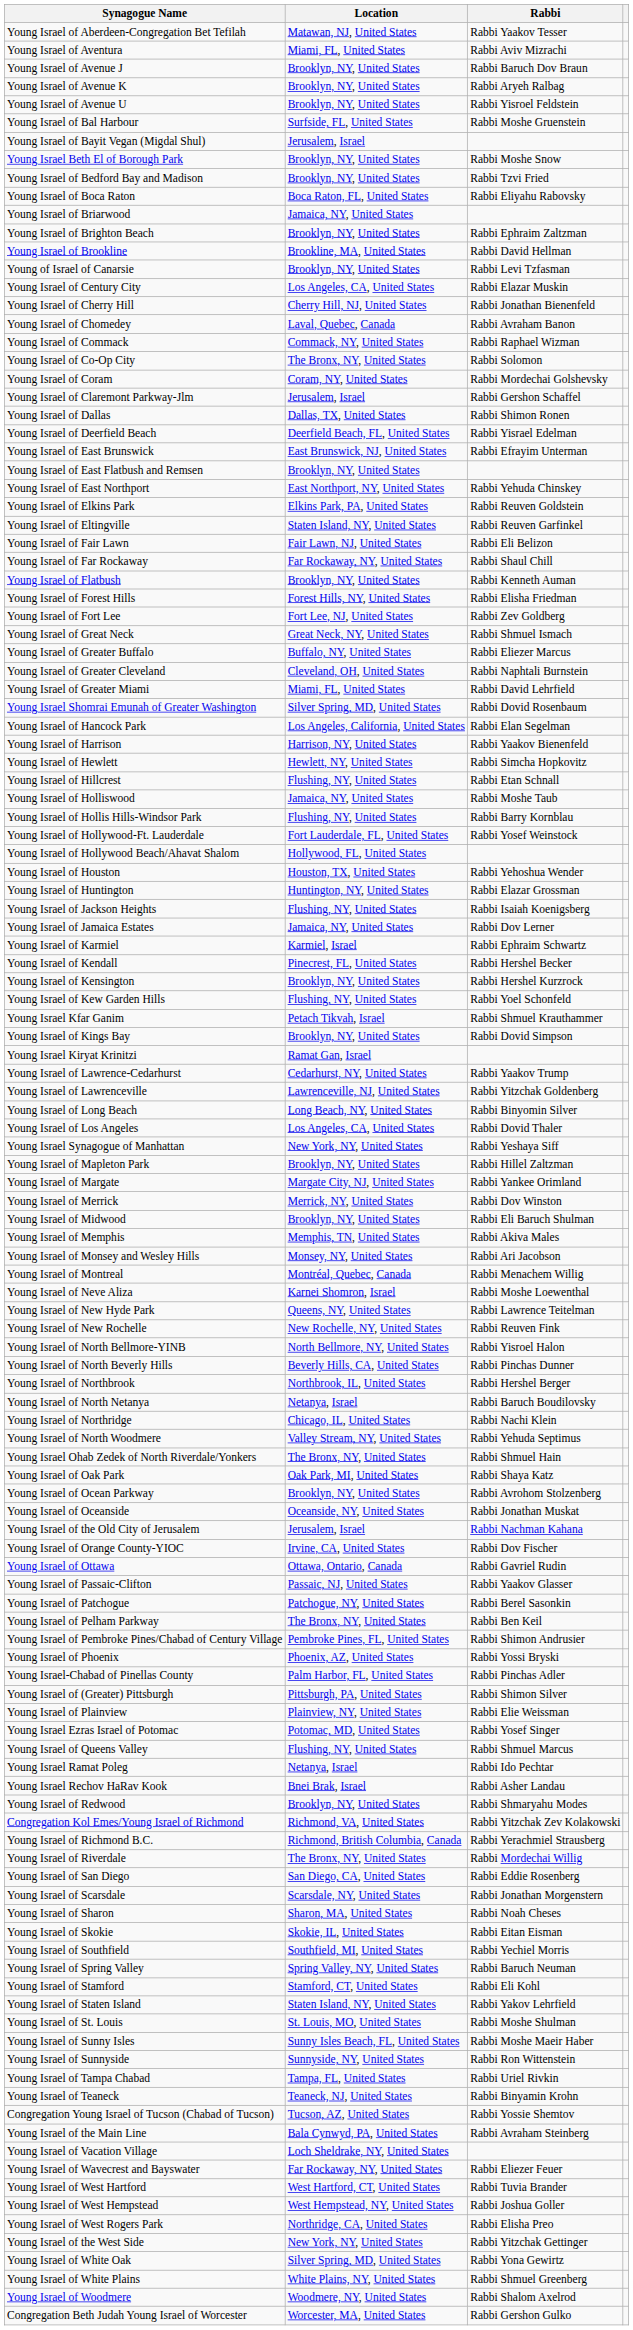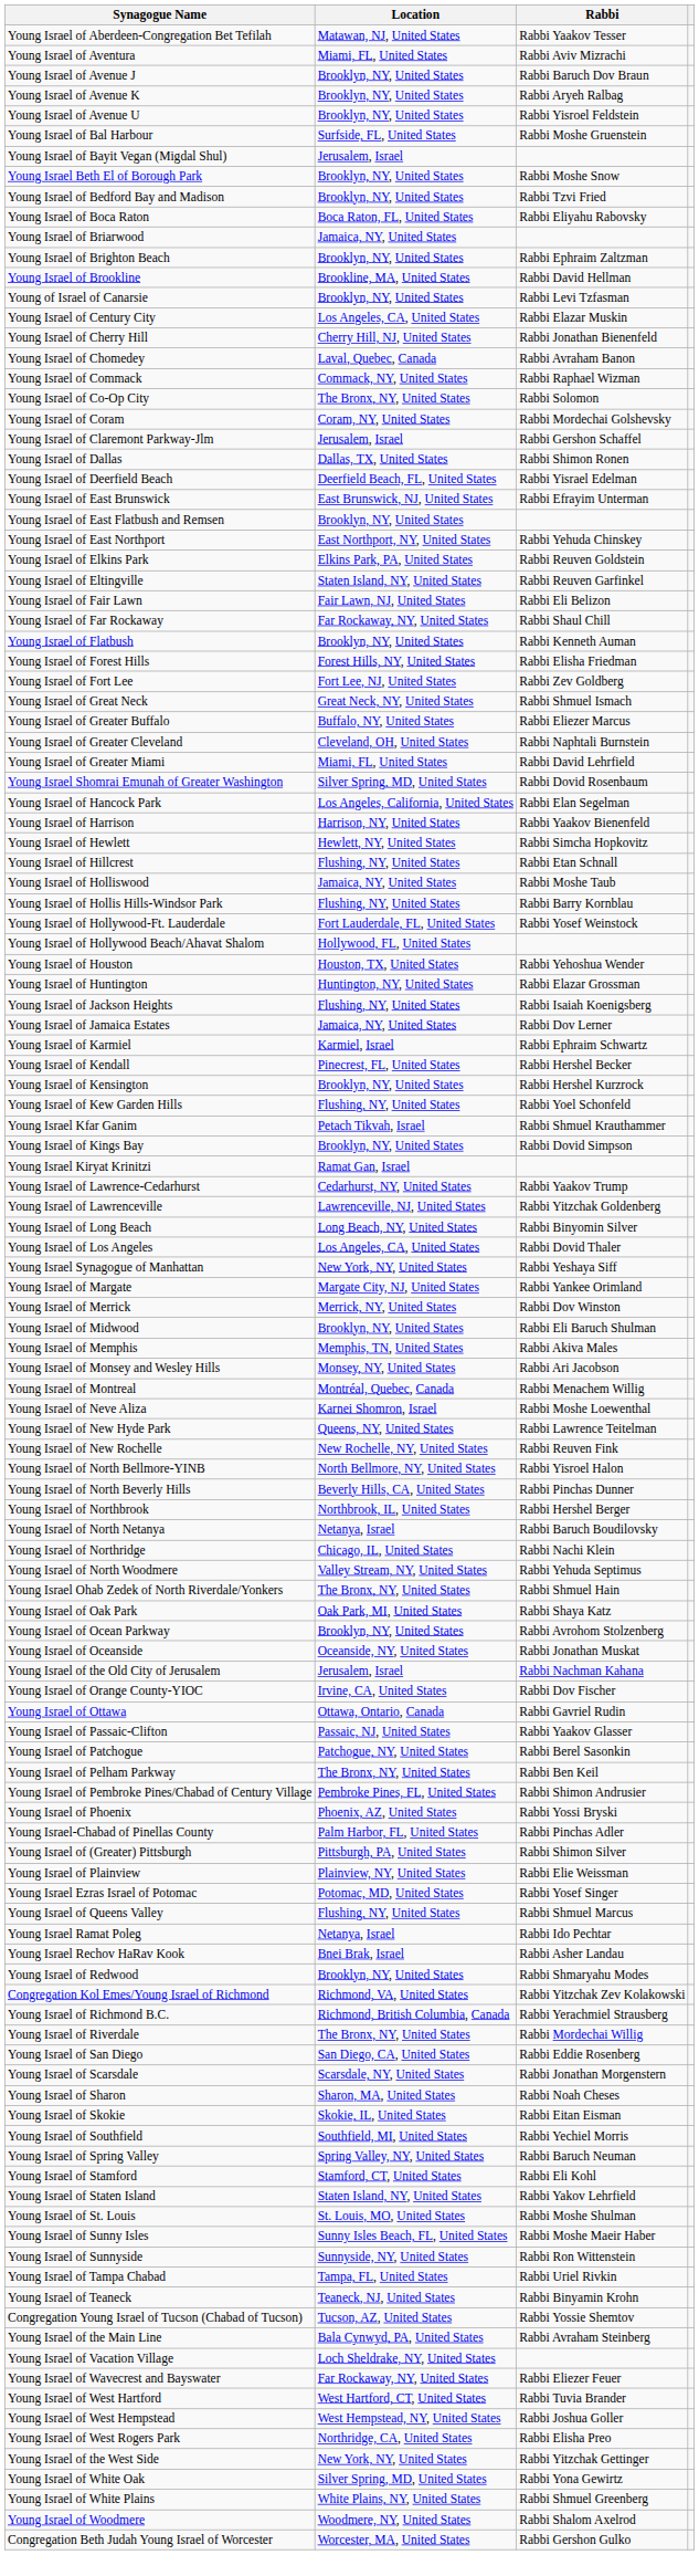- row: Young Israel of Mapleton Park | Brooklyn, NY, United States | Rabbi Hillel Zaltzman
